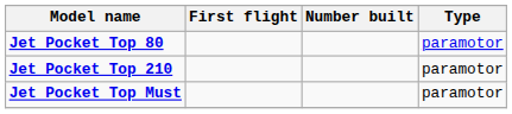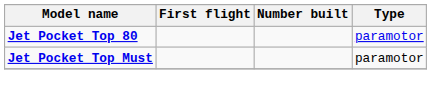- row: Jet Pocket Top 210 | paramotor
